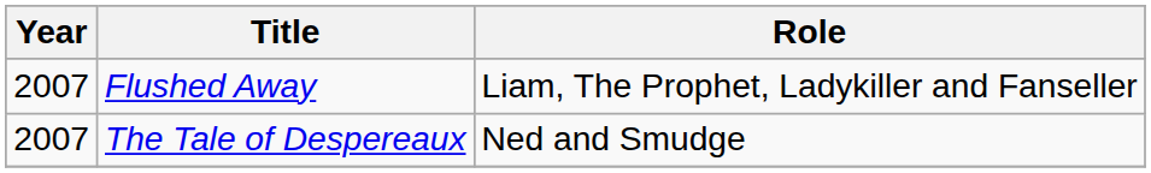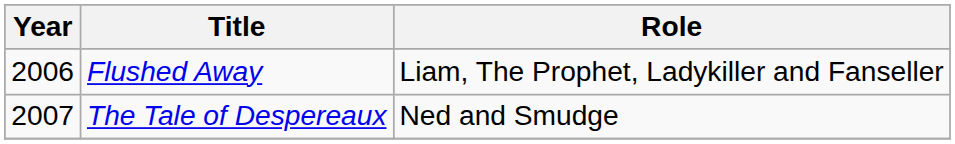Flushed Away | Year: 2007 -> 2006
